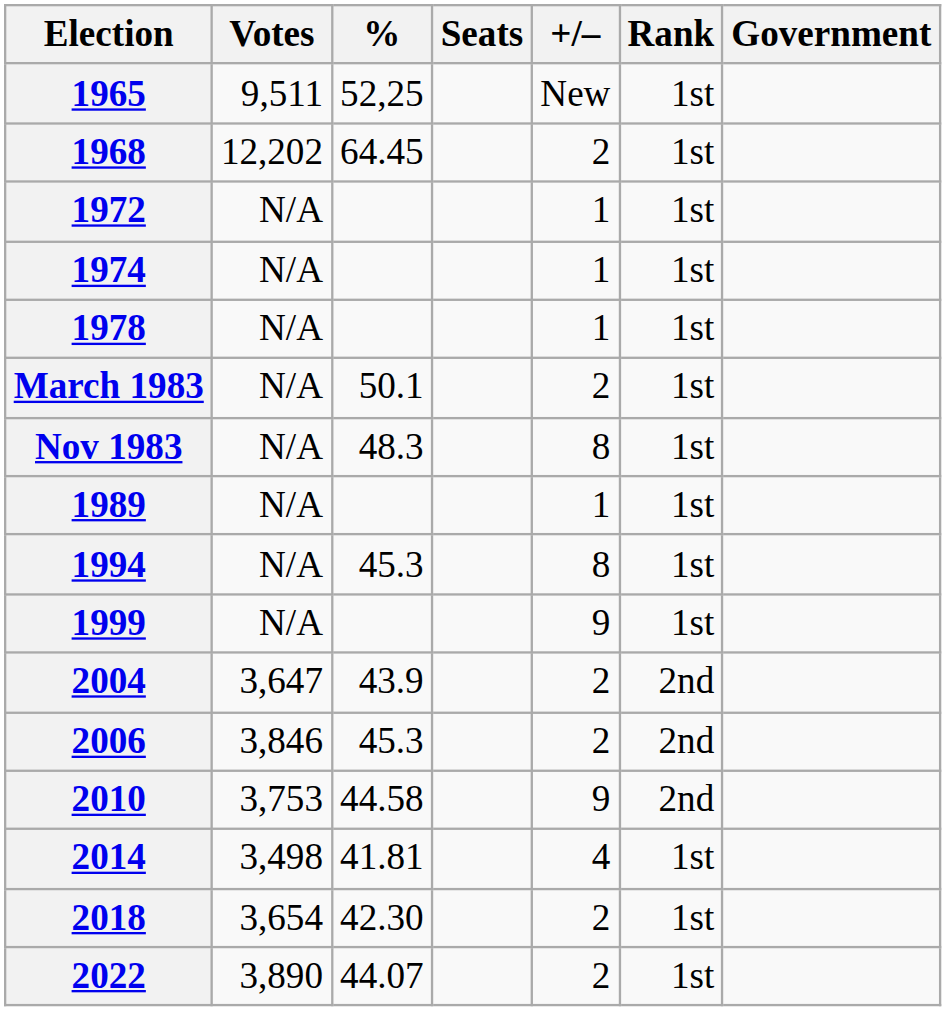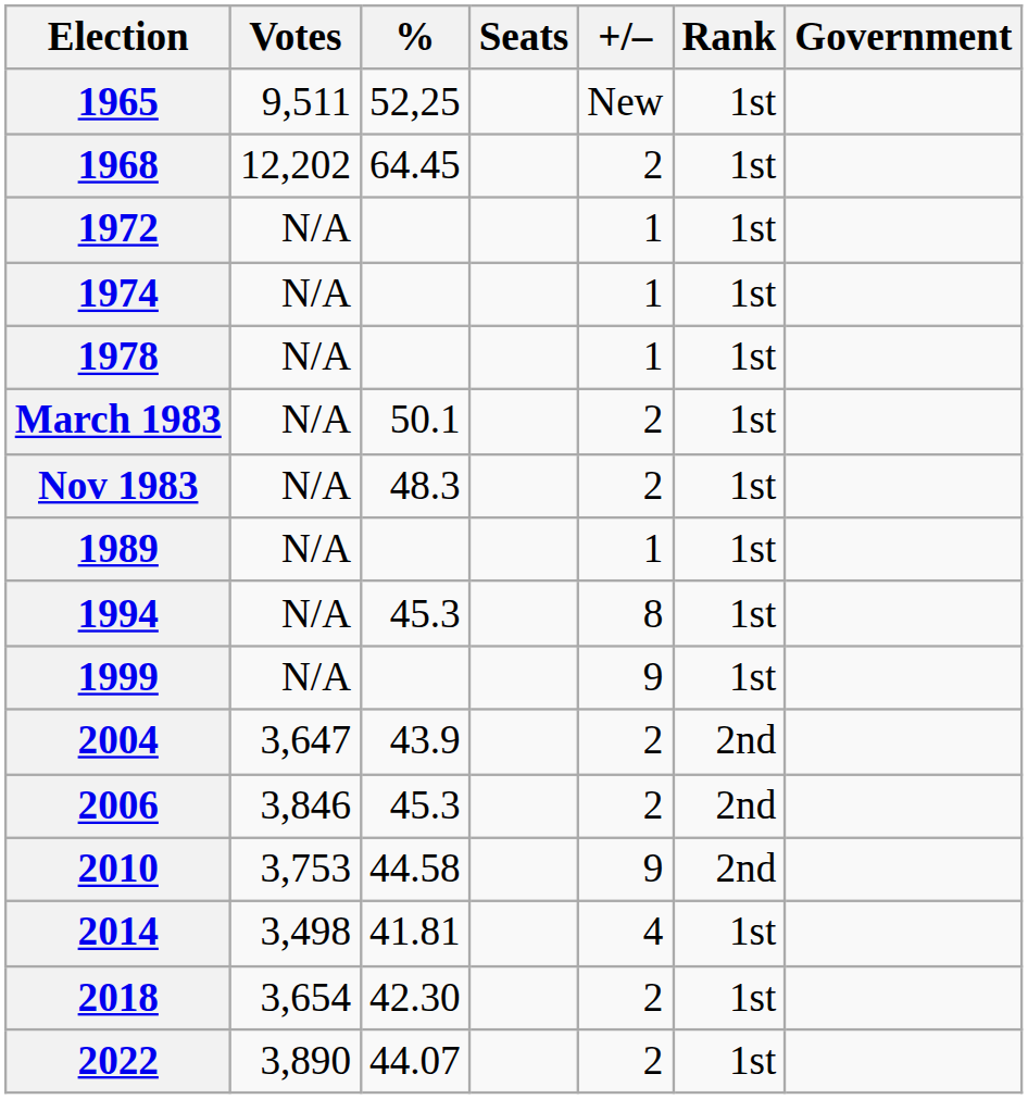Nov 1983 | +/–: 8 -> 2
